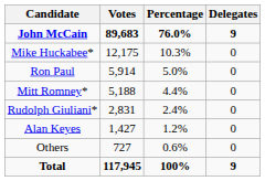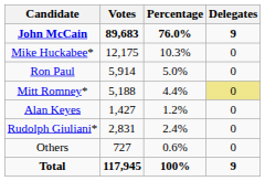Mitt Romney* | Delegates: no background -> khaki background
rows swapped: Rudolph Giuliani* <-> Alan Keyes
